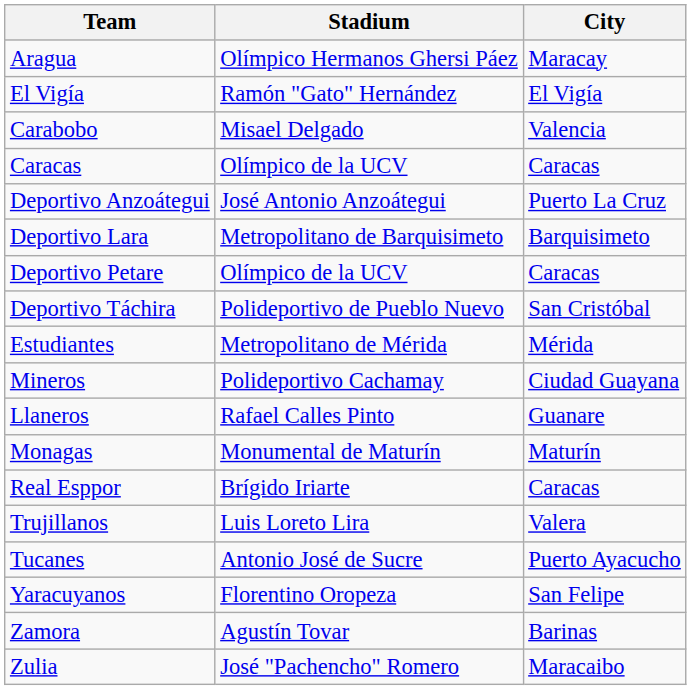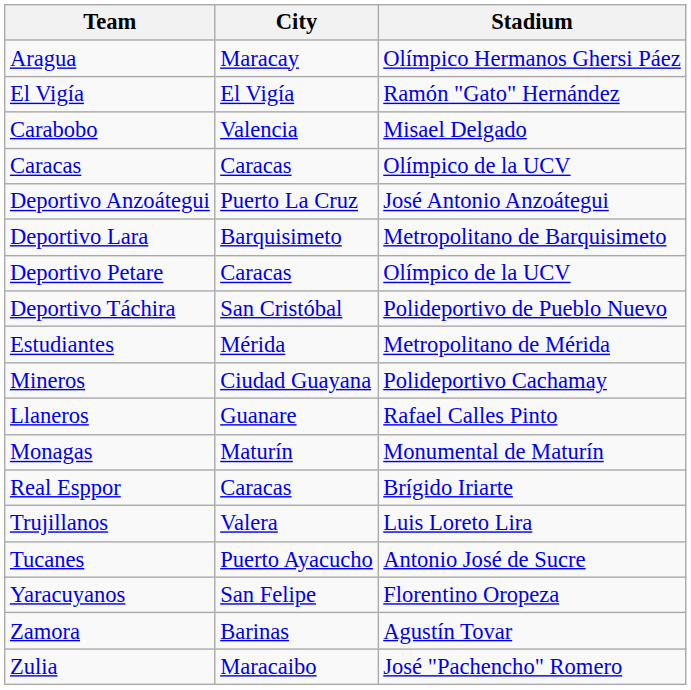columns swapped: City <-> Stadium
